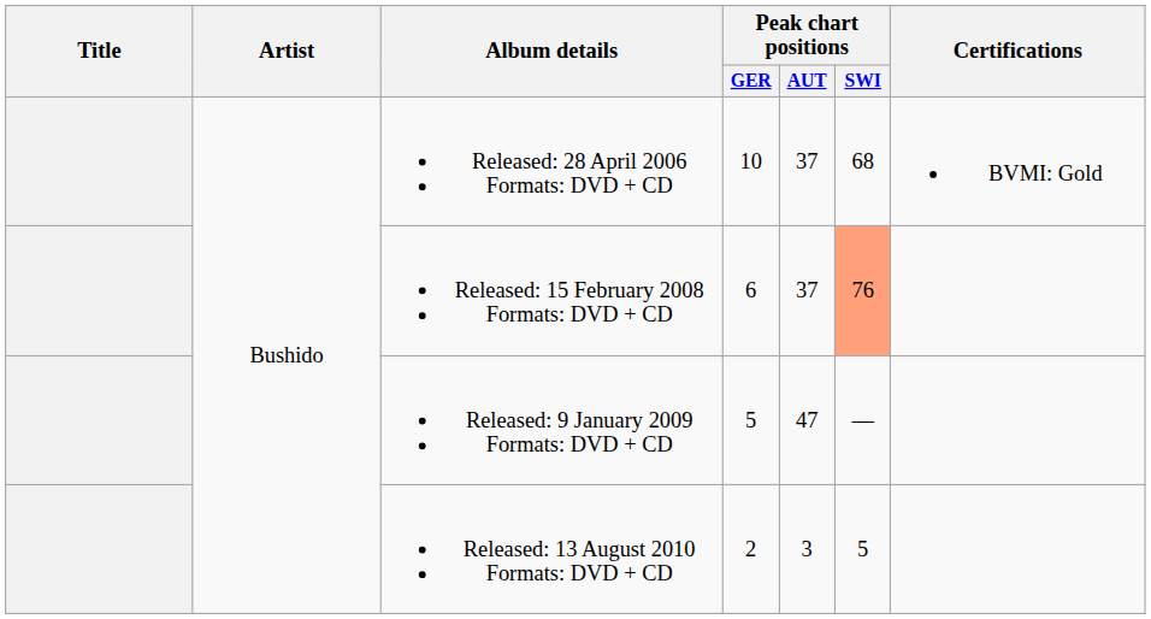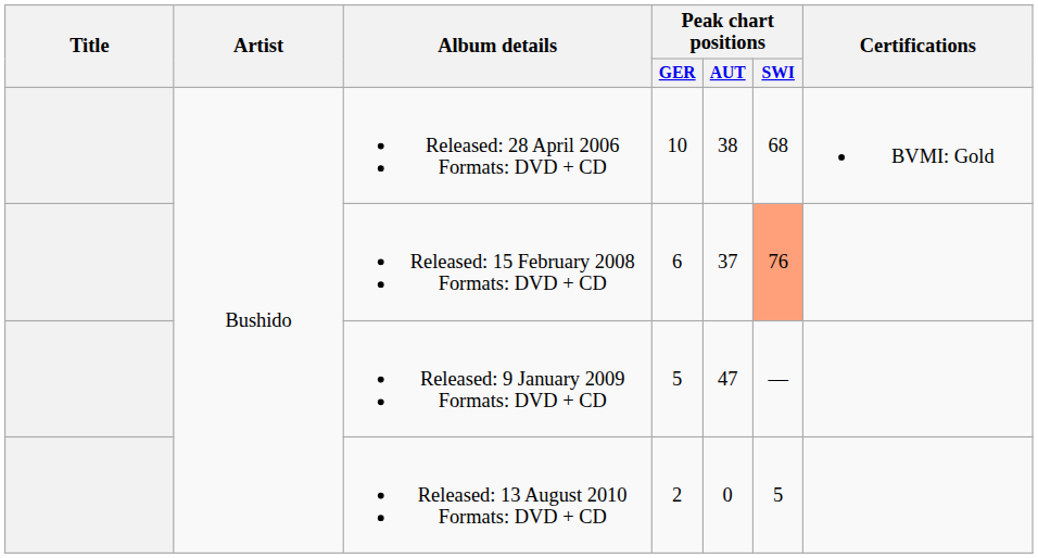Released: 28 April 2006 Formats: DVD + CD | Peak chart positions / AUT: 37 -> 38
Released: 13 August 2010 Formats: DVD + CD | Peak chart positions / AUT: 3 -> 0
